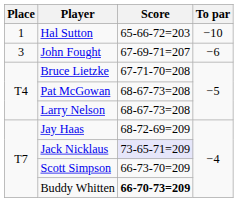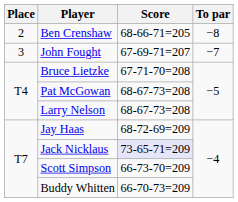- row: 1 | Hal Sutton | 65-66-72=203 | −10
+ row: 2 | Ben Crenshaw | 68-66-71=205 | −8
John Fought | To par: −6 -> −7
Buddy Whitten | Score: bold -> normal
